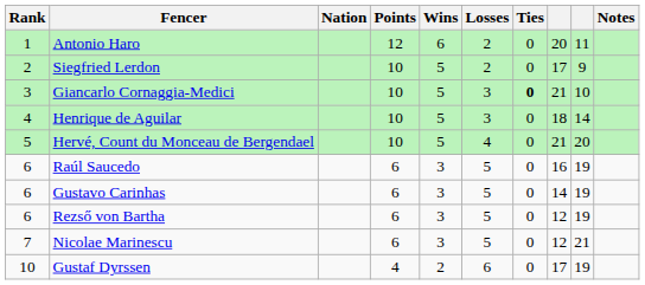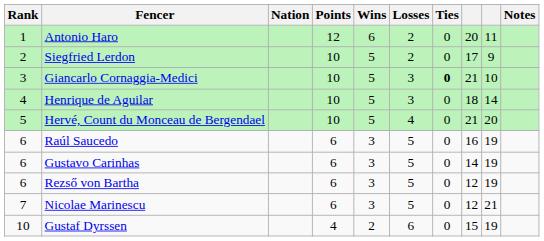Gustaf Dyrssen | column 8: 17 -> 15
